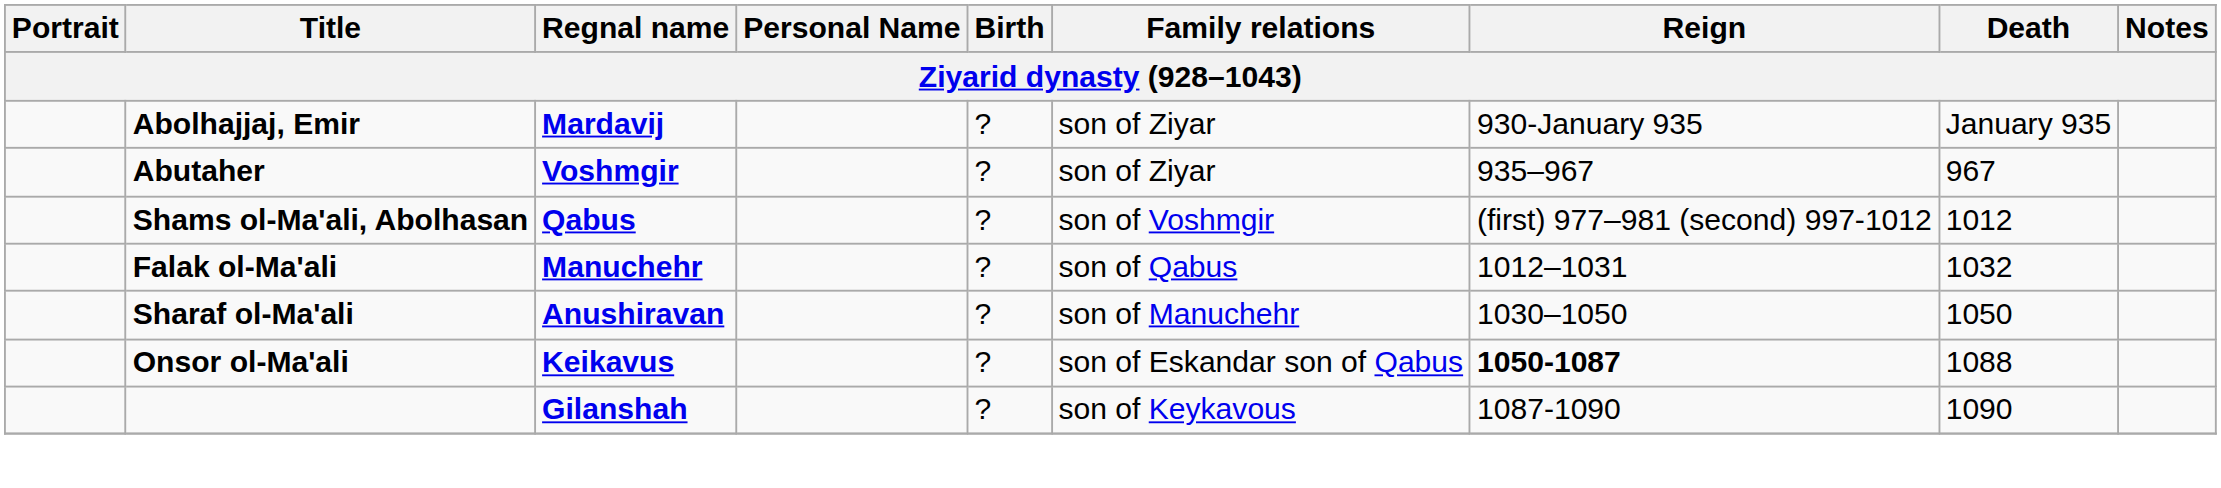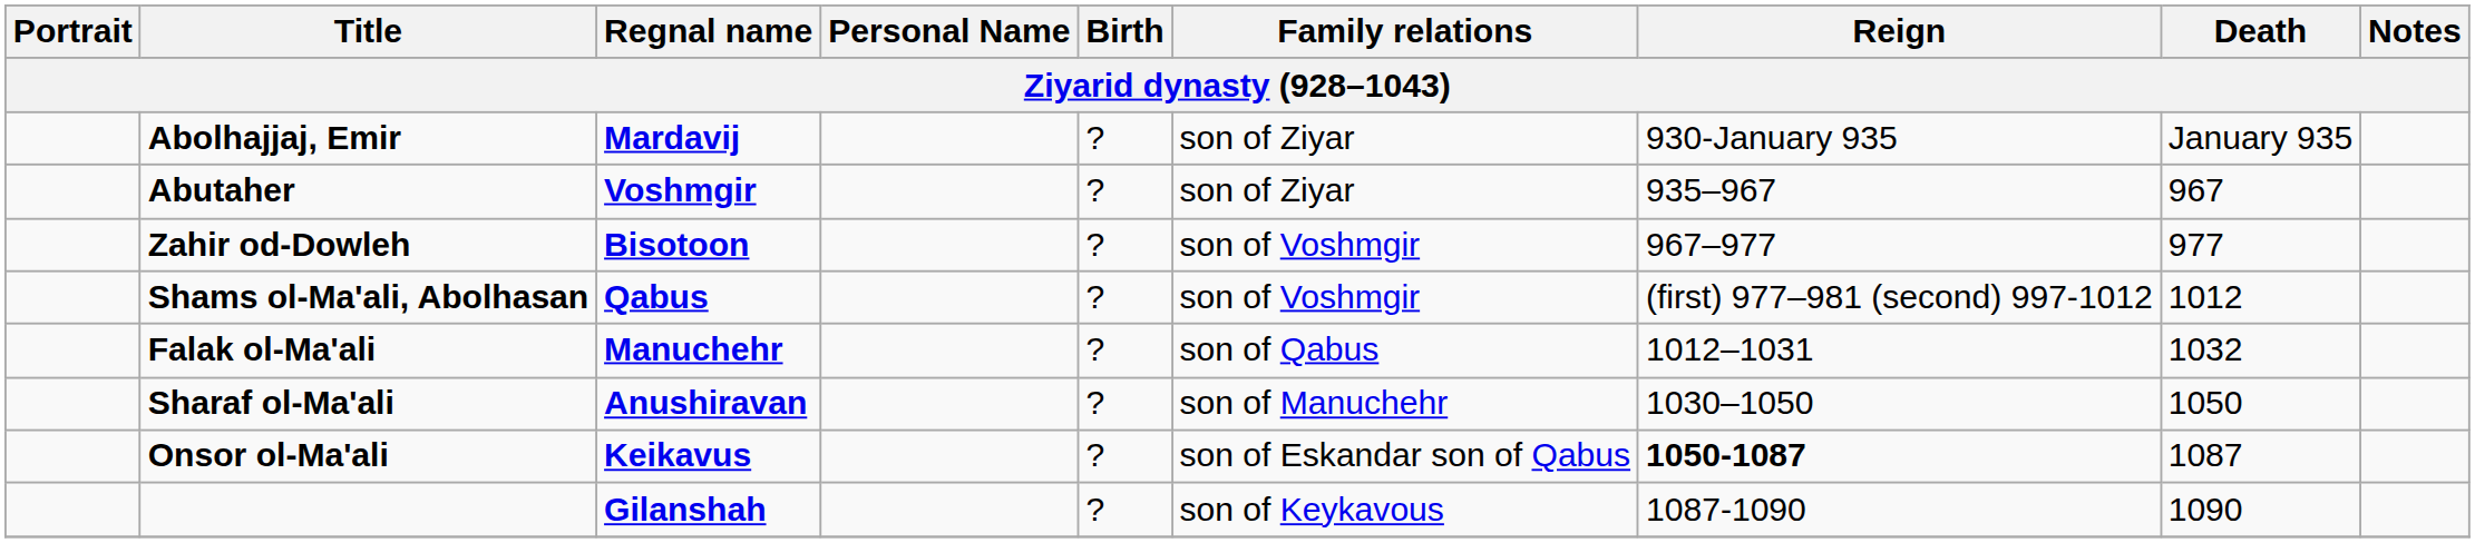+ row: Zahir od-Dowleh | Bisotoon | ? | son of Voshmgir | 967–977 | 977
Onsor ol-Ma'ali | Death: 1088 -> 1087
